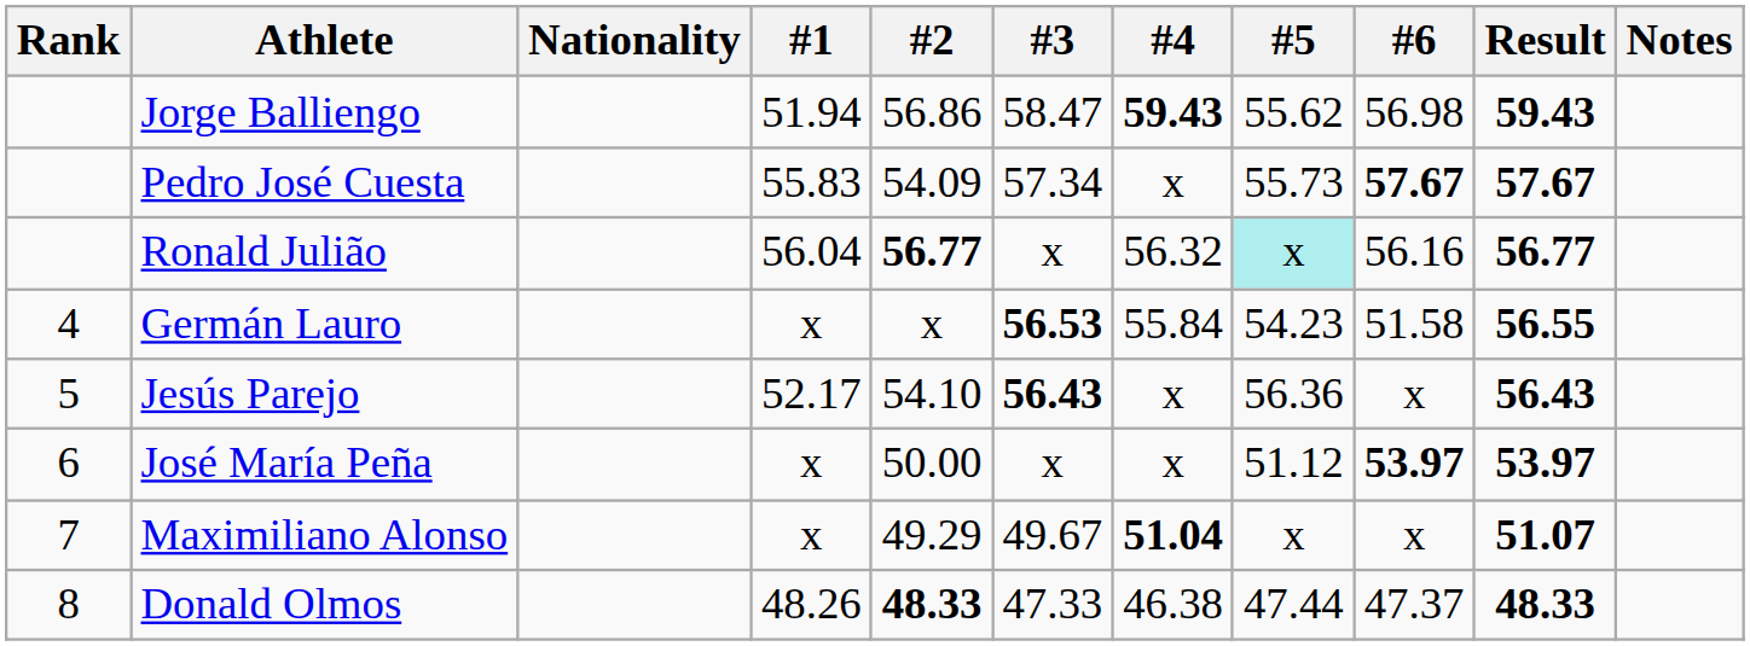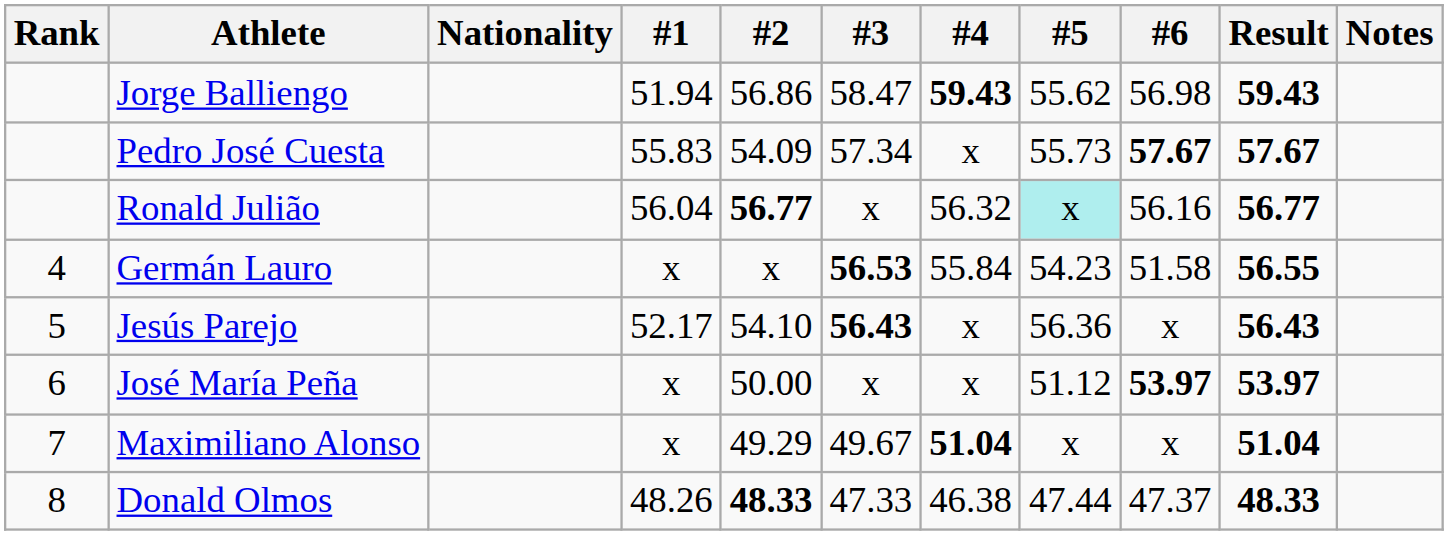Maximiliano Alonso | Result: 51.07 -> 51.04
